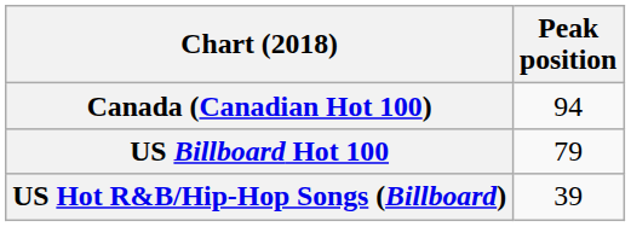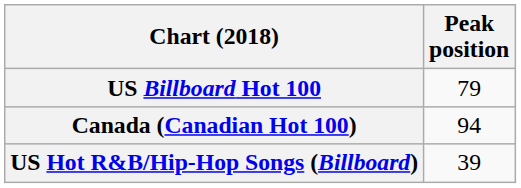rows swapped: Canada (Canadian Hot 100) <-> US Billboard Hot 100
